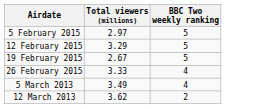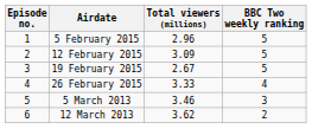+ column: Episode no. | 1 | 2 | 3 | 4 | 5 | 6
5 February 2015 | Total viewers (millions): 2.97 -> 2.96
12 February 2015 | Total viewers (millions): 3.29 -> 3.09
5 March 2013 | Total viewers (millions): 3.49 -> 3.46
5 March 2013 | BBC Two weekly ranking: 4 -> 3
